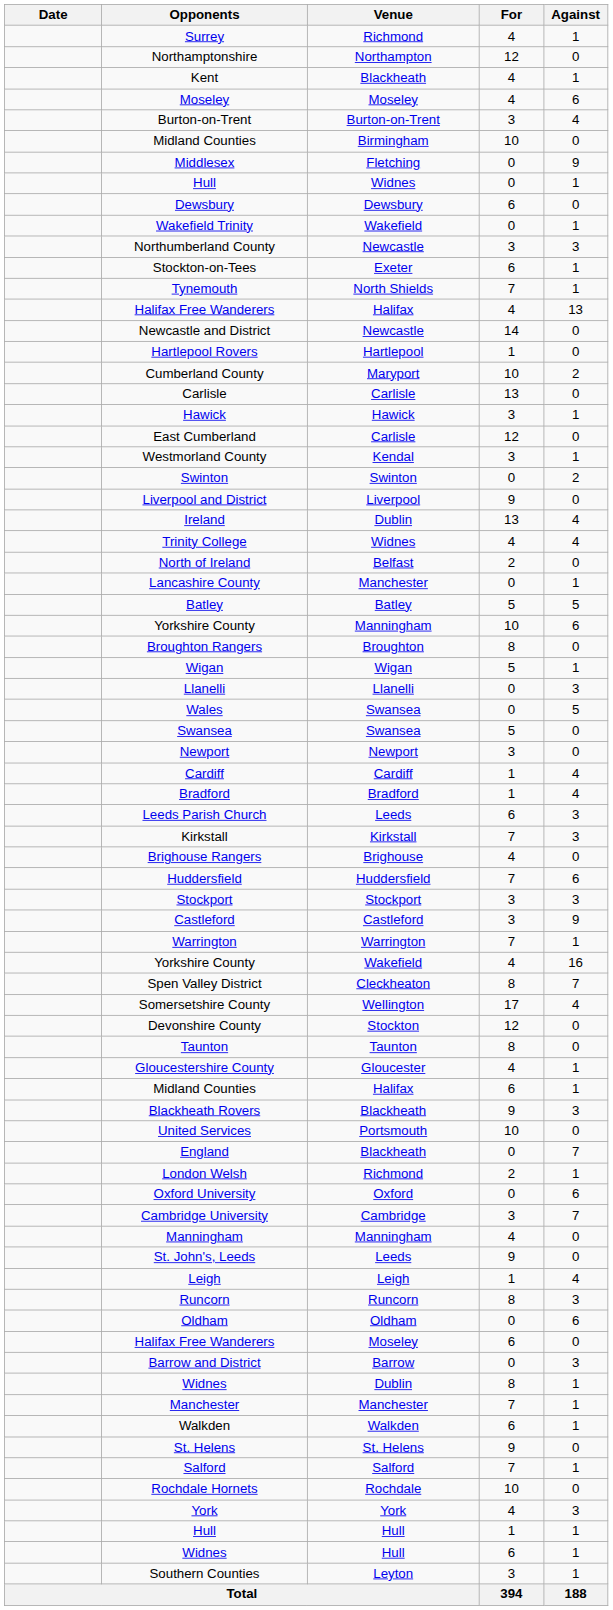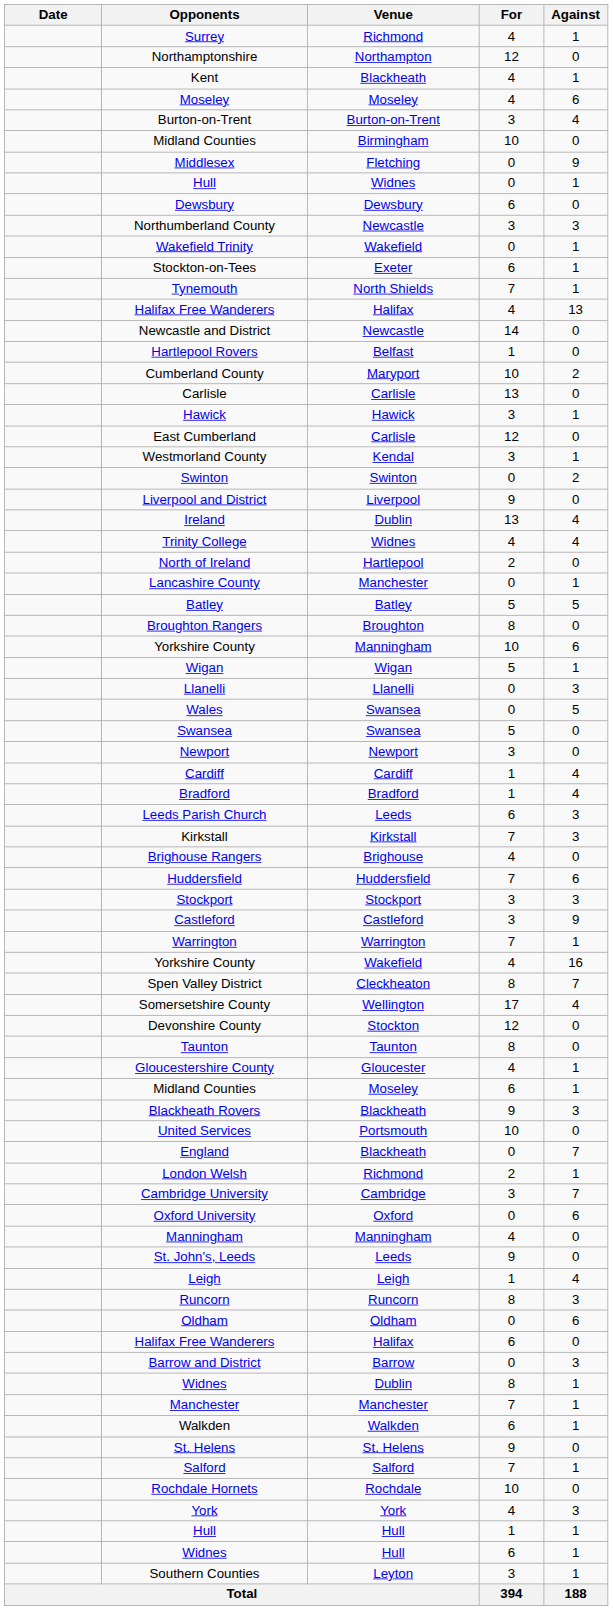rows swapped: Wakefield Trinity <-> Northumberland County
Hartlepool Rovers | Venue: Hartlepool -> Belfast
North of Ireland | Venue: Belfast -> Hartlepool
rows swapped: Yorkshire County / 10 <-> Broughton Rangers
Midland Counties / 6 | Venue: Halifax -> Moseley
rows swapped: Cambridge University <-> Oxford University
Halifax Free Wanderers / 6 | Venue: Moseley -> Halifax
